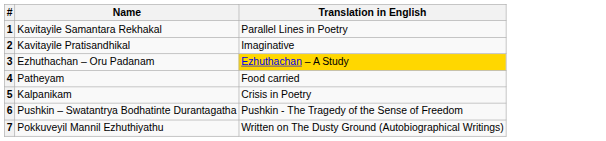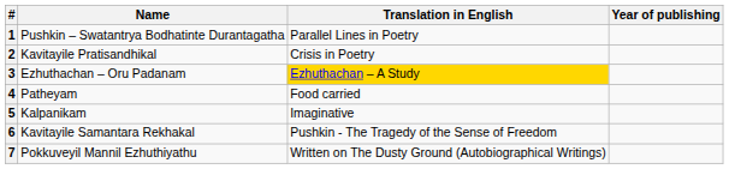+ column: Year of publishing
1 | Name: Kavitayile Samantara Rekhakal -> Pushkin – Swatantrya Bodhatinte Durantagatha
2 | Translation in English: Imaginative -> Crisis in Poetry
5 | Translation in English: Crisis in Poetry -> Imaginative
6 | Name: Pushkin – Swatantrya Bodhatinte Durantagatha -> Kavitayile Samantara Rekhakal
